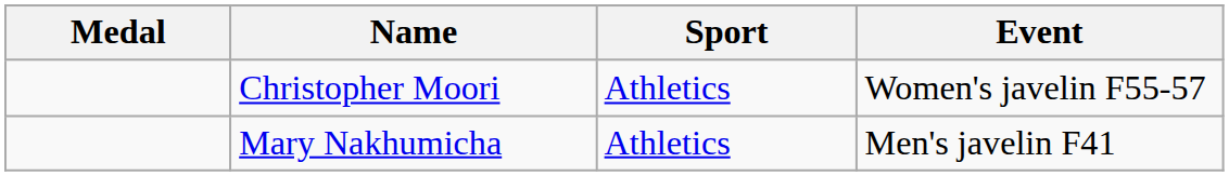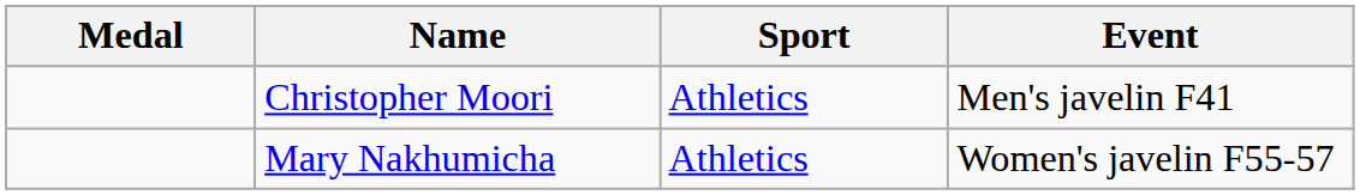Christopher Moori | Event: Women's javelin F55-57 -> Men's javelin F41
Mary Nakhumicha | Event: Men's javelin F41 -> Women's javelin F55-57
